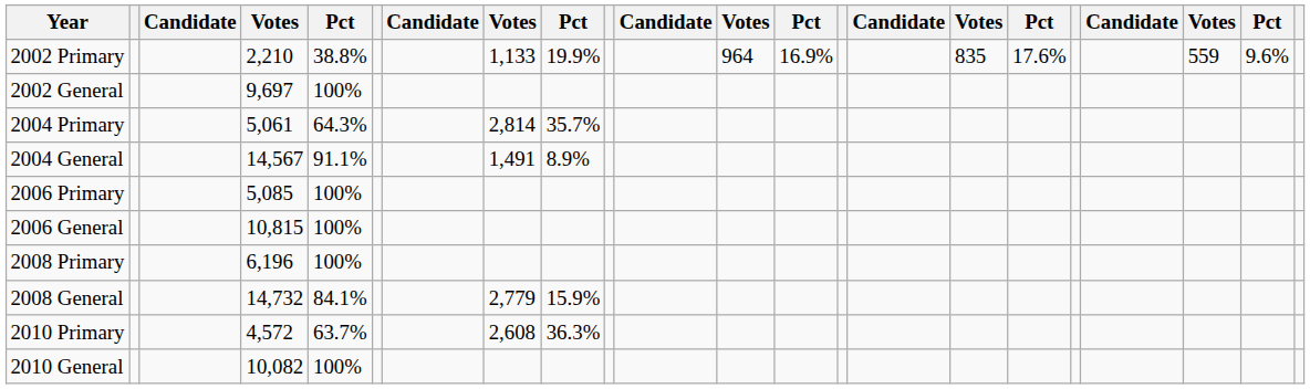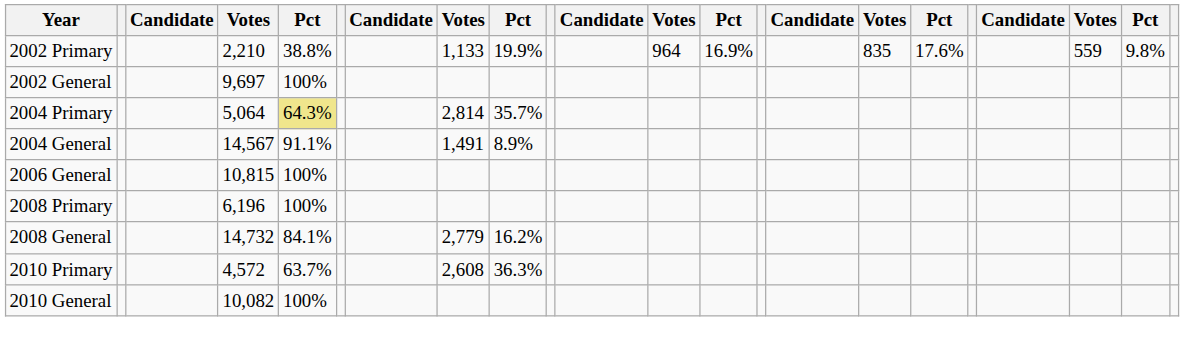2002 Primary | column 21: 9.6% -> 9.8%
2004 Primary | column 4: 5,061 -> 5,064
2004 Primary | column 5: no background -> khaki background
- row: 2006 Primary | 5,085 | 100%
2008 General | column 9: 15.9% -> 16.2%
